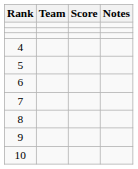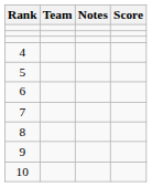columns swapped: Score <-> Notes
